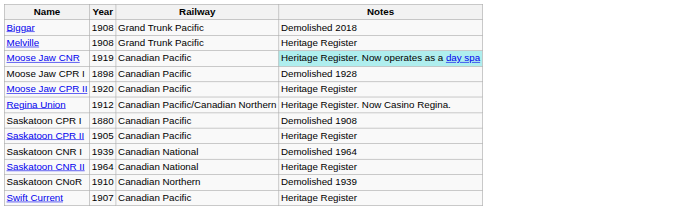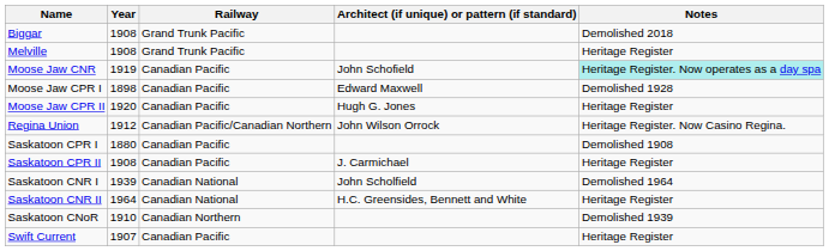+ column: Architect (if unique) or pattern (if standard) | John Schofield | Edward Maxwell | Hugh G. Jones | John Wilson Orrock | J. Carmichael | John Scholfield | H.C. Greensides, Bennett and White
Saskatoon CPR II | Year: 1905 -> 1908
